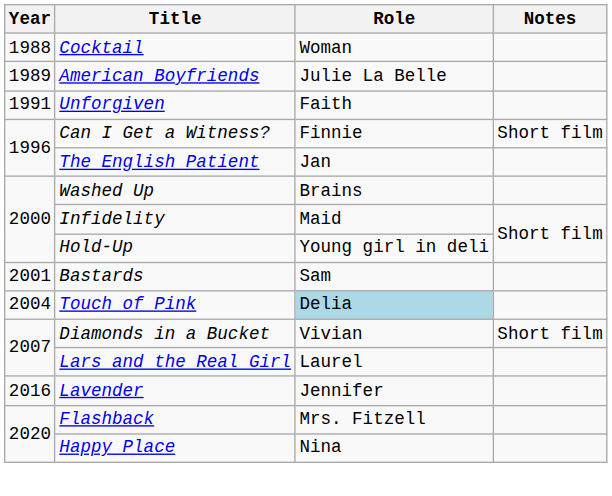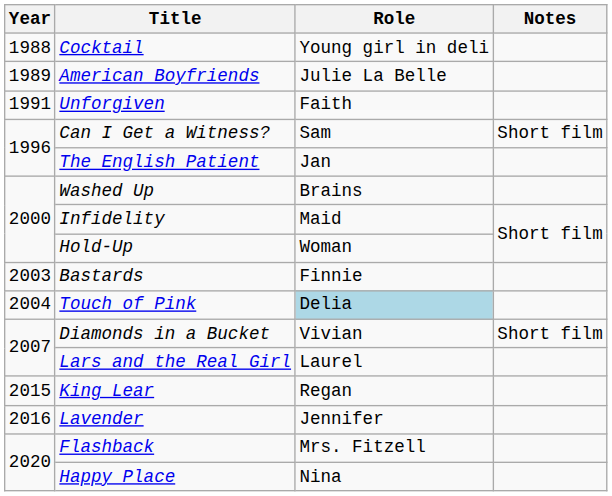Cocktail | Role: Woman -> Young girl in deli
Can I Get a Witness? | Role: Finnie -> Sam
Hold-Up | Role: Young girl in deli -> Woman
Bastards | Year: 2001 -> 2003
Bastards | Role: Sam -> Finnie
+ row: 2015 | King Lear | Regan
